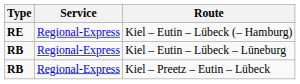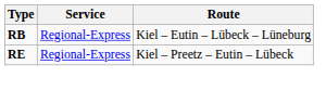- row: RE | Regional-Express | Kiel – Eutin – Lübeck (– Hamburg)
Kiel – Preetz – Eutin – Lübeck | Type: RB -> RE
